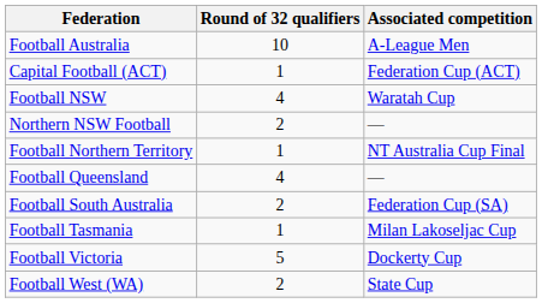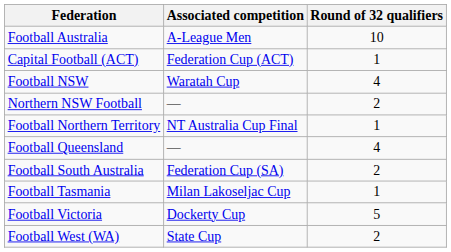columns swapped: Associated competition <-> Round of 32 qualifiers
